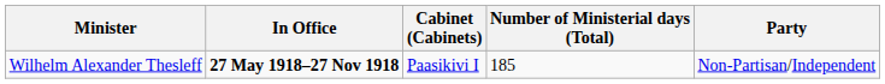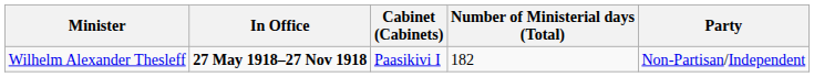Wilhelm Alexander Thesleff | Number of Ministerial days (Total): 185 -> 182
